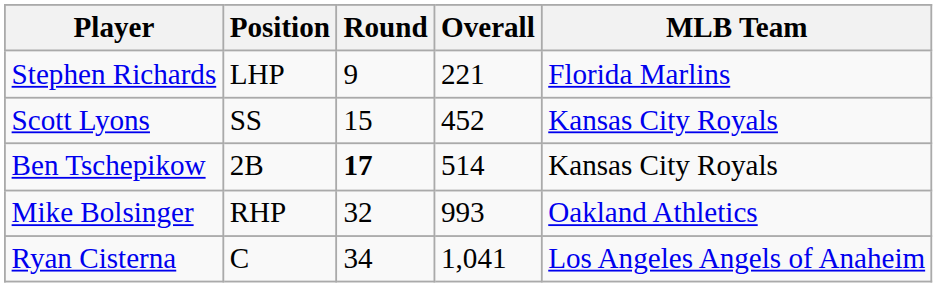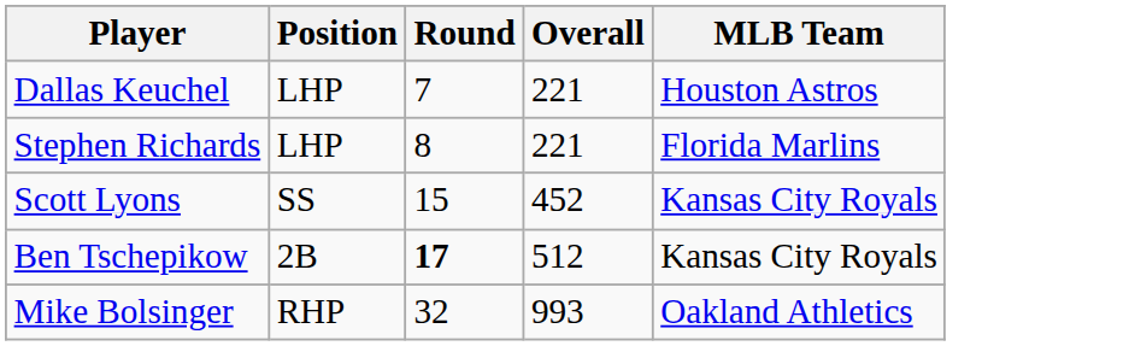+ row: Dallas Keuchel | LHP | 7 | 221 | Houston Astros
Stephen Richards | Round: 9 -> 8
Ben Tschepikow | Overall: 514 -> 512
- row: Ryan Cisterna | C | 34 | 1,041 | Los Angeles Angels of Anaheim
